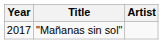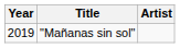"Mañanas sin sol" | Year: 2017 -> 2019
